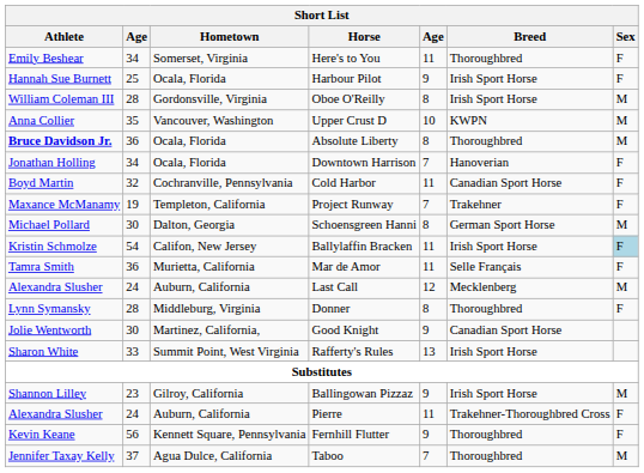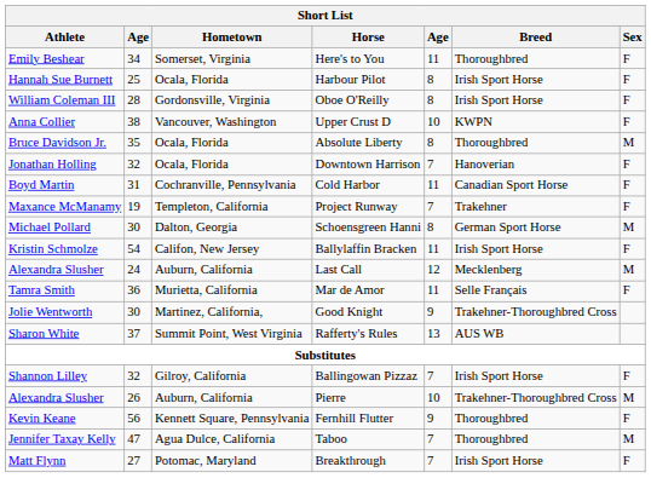Harbour Pilot | column 5: 9 -> 8
Oboe O'Reilly | Sex: M -> F
Upper Crust D | column 2: 35 -> 38
Upper Crust D | Sex: M -> F
Absolute Liberty | Athlete: bold -> normal
Absolute Liberty | column 2: 36 -> 35
Downtown Harrison | column 2: 34 -> 32
Cold Harbor | column 2: 32 -> 31
Ballylaffin Bracken | Sex: lightblue background -> no background
rows swapped: Last Call <-> Mar de Amor
- row: Lynn Symansky | 28 | Middleburg, Virginia | Donner | 8 | Thoroughbred | F
Good Knight | Breed: Canadian Sport Horse -> Trakehner-Thoroughbred Cross
Rafferty's Rules | column 2: 33 -> 37
Rafferty's Rules | Breed: Irish Sport Horse -> AUS WB
Ballingowan Pizzaz | column 2: 23 -> 32
Ballingowan Pizzaz | column 5: 9 -> 7
Ballingowan Pizzaz | Sex: M -> F
Pierre | column 2: 24 -> 26
Pierre | column 5: 11 -> 10
Pierre | Sex: F -> M
Taboo | column 2: 37 -> 47
+ row: Matt Flynn | 27 | Potomac, Maryland | Breakthrough | 7 | Irish Sport Horse | F
